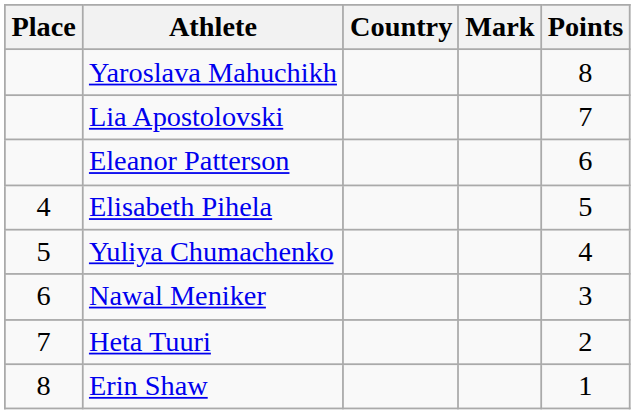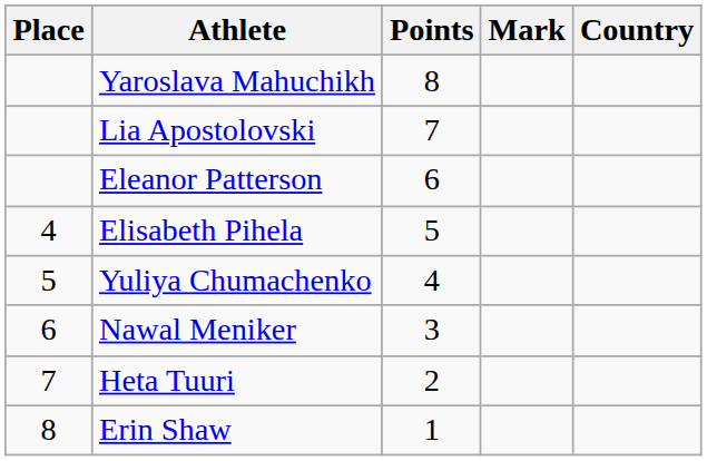columns swapped: Country <-> Points
